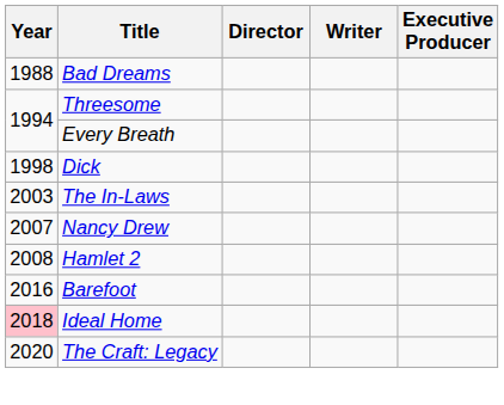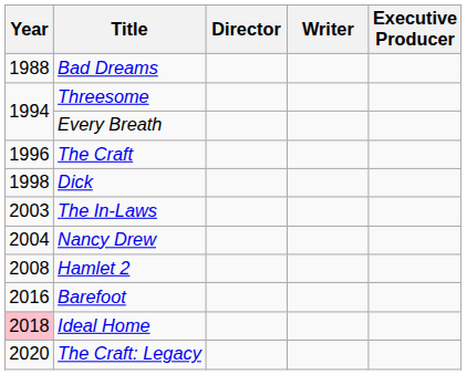+ row: 1996 | The Craft
Nancy Drew | Year: 2007 -> 2004
